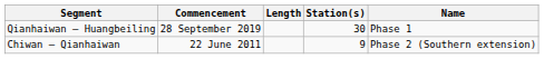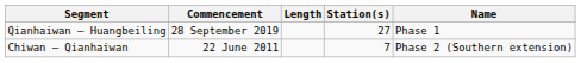Qianhaiwan — Huangbeiling | Station(s): 30 -> 27
Chiwan — Qianhaiwan | Station(s): 9 -> 7
